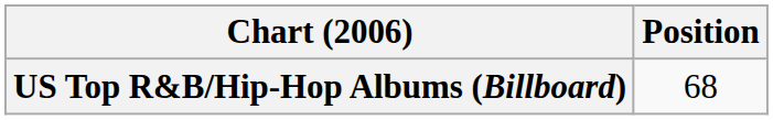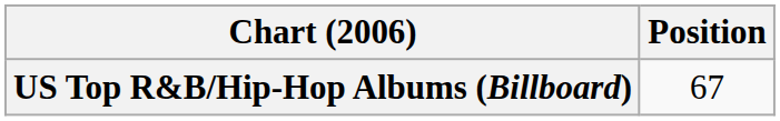US Top R&B/Hip-Hop Albums (Billboard) | Position: 68 -> 67
